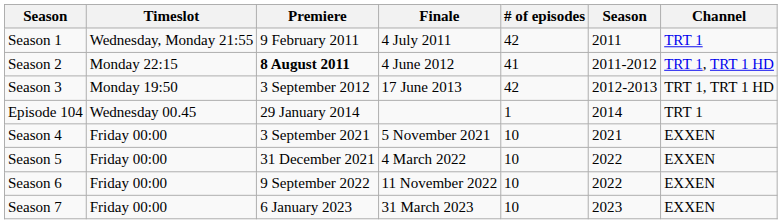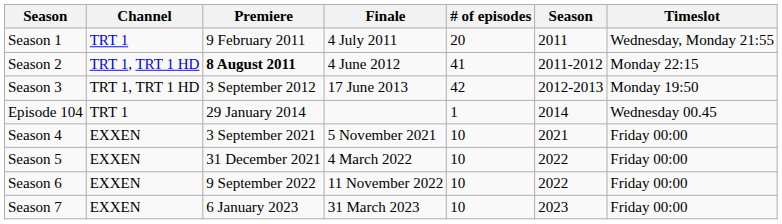columns swapped: Timeslot <-> Channel
Season 1 | # of episodes: 42 -> 20
